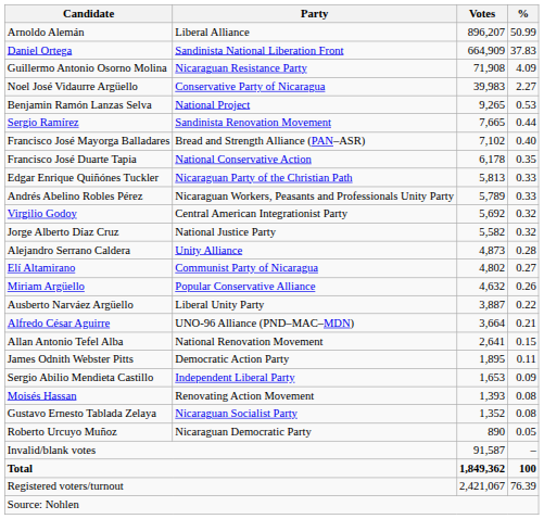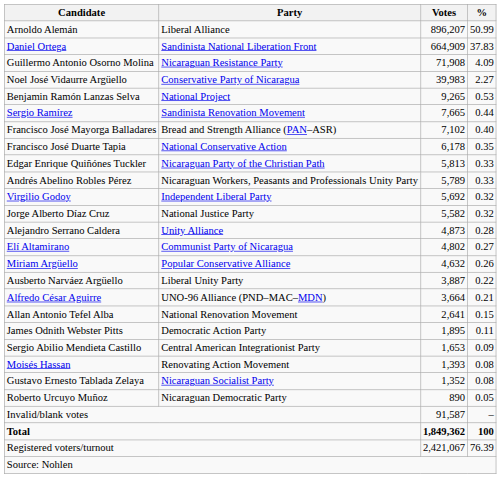Virgilio Godoy | Party: Central American Integrationist Party -> Independent Liberal Party
Sergio Abilio Mendieta Castillo | Party: Independent Liberal Party -> Central American Integrationist Party
